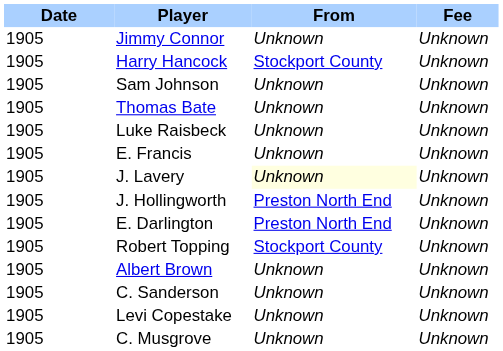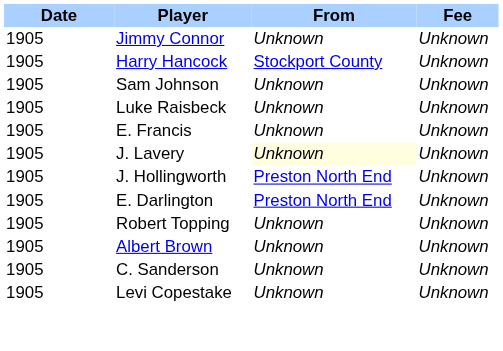- row: 1905 | Thomas Bate | Unknown | Unknown
Robert Topping | From: Stockport County -> Unknown
- row: 1905 | C. Musgrove | Unknown | Unknown
